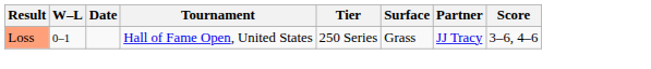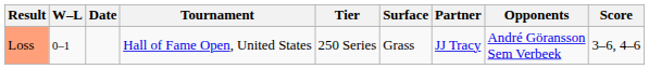+ column: Opponents | André Göransson Sem Verbeek
